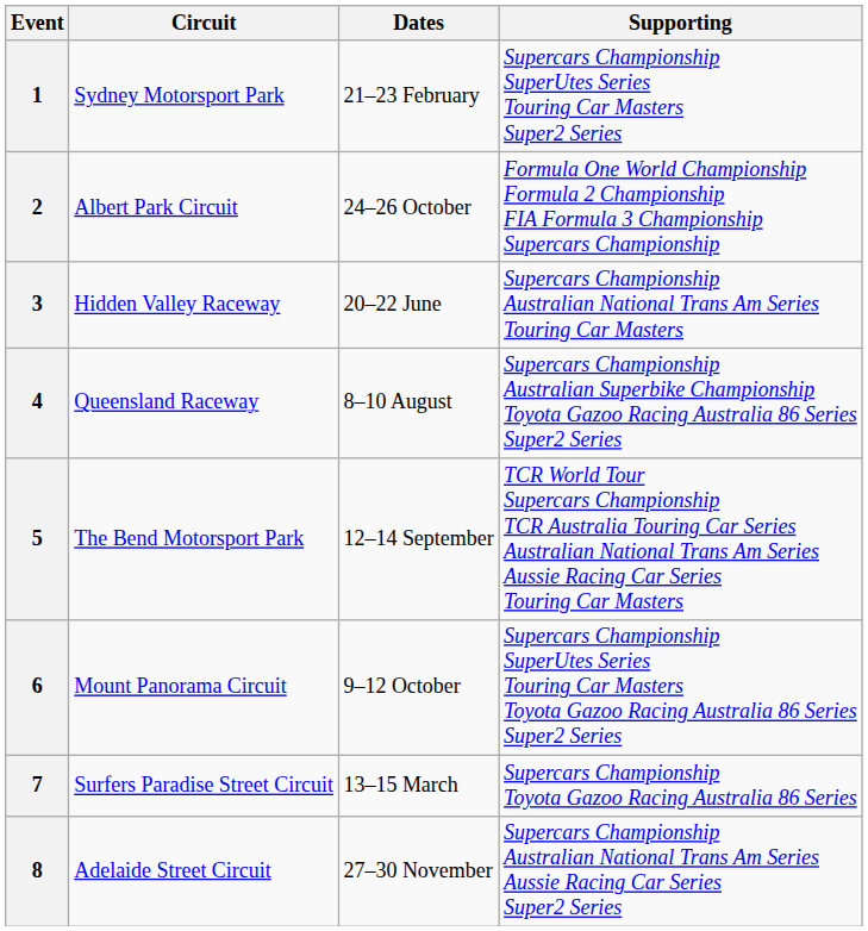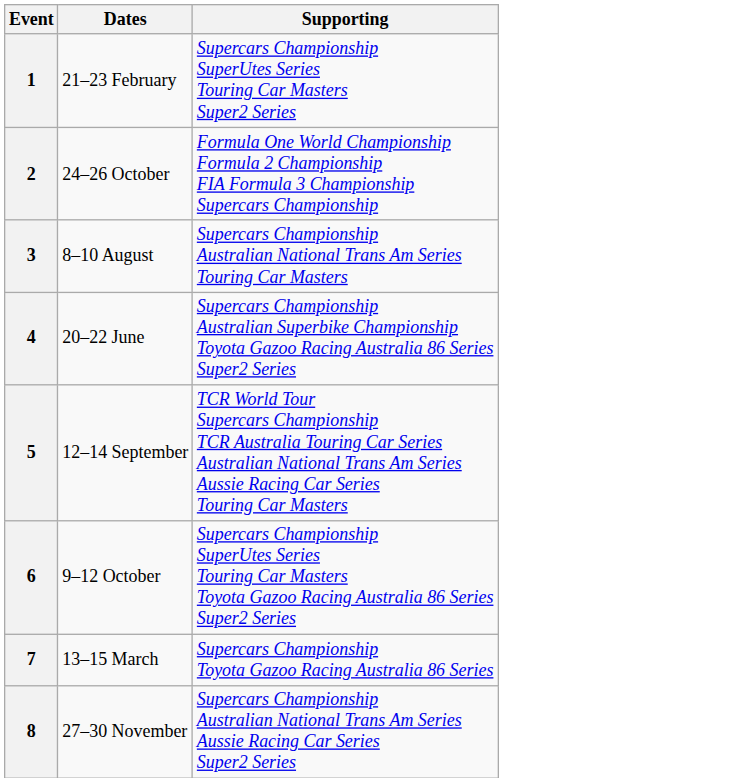- column: Circuit | Sydney Motorsport Park | Albert Park Circuit | Hidden Valley Raceway | Queensland Raceway | The Bend Motorsport Park | Mount Panorama Circuit | Surfers Paradise Street Circuit | Adelaide Street Circuit
3 | Dates: 20–22 June -> 8–10 August
4 | Dates: 8–10 August -> 20–22 June
